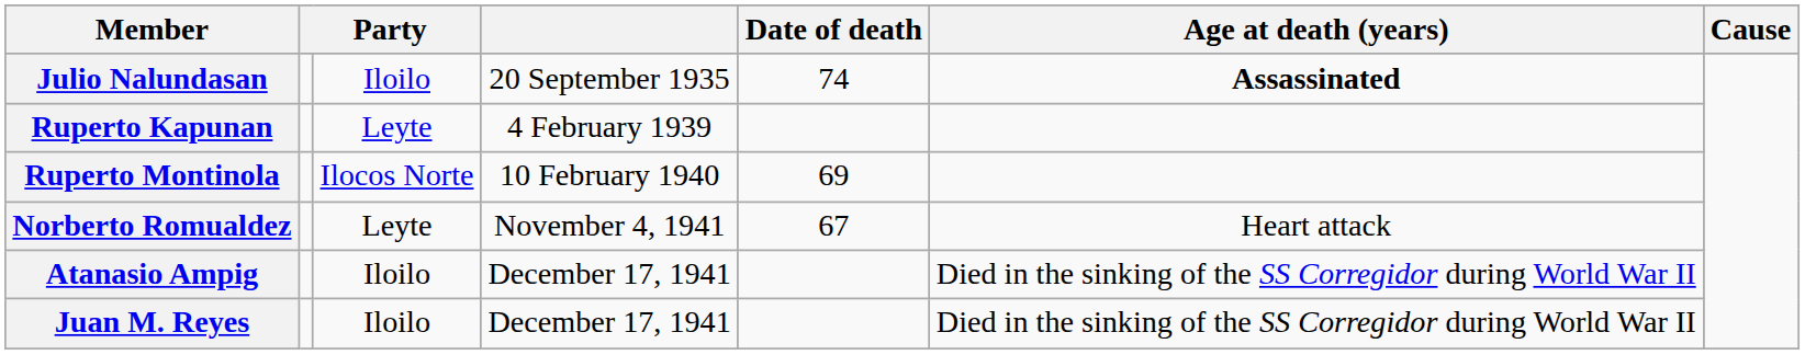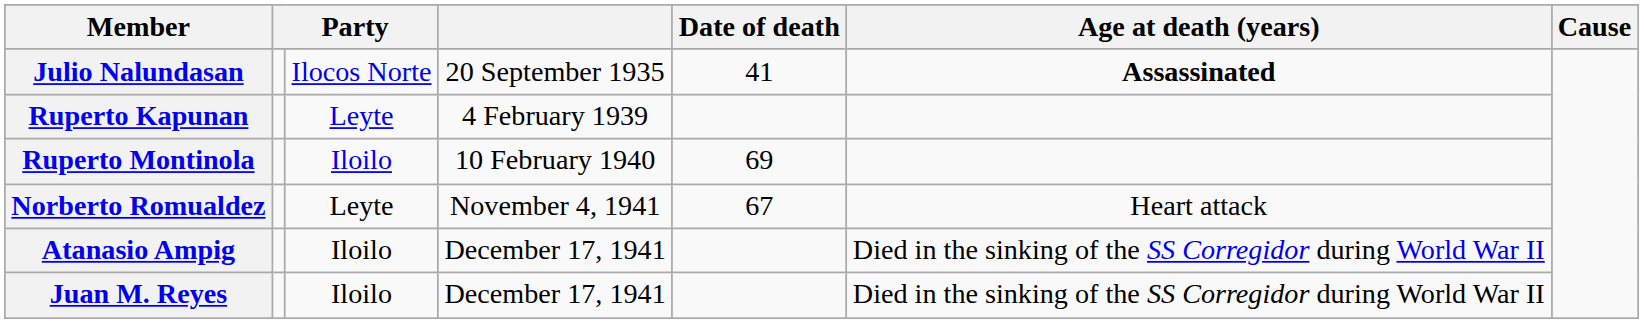Julio Nalundasan | column 3: Iloilo -> Ilocos Norte
Julio Nalundasan | Date of death: 74 -> 41
Ruperto Montinola | column 3: Ilocos Norte -> Iloilo
